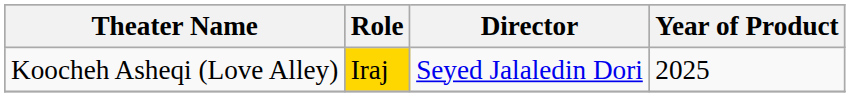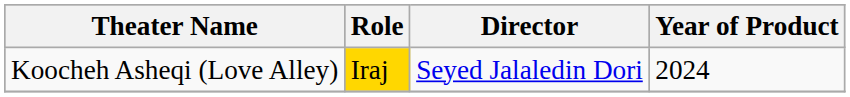Koocheh Asheqi (Love Alley) | Year of Product: 2025 -> 2024
